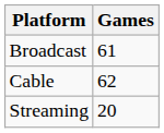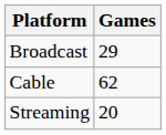Broadcast | Games: 61 -> 29
